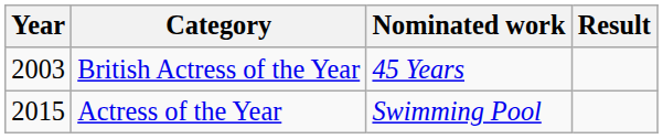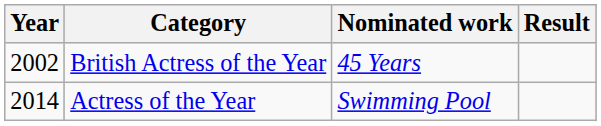British Actress of the Year | Year: 2003 -> 2002
Actress of the Year | Year: 2015 -> 2014
